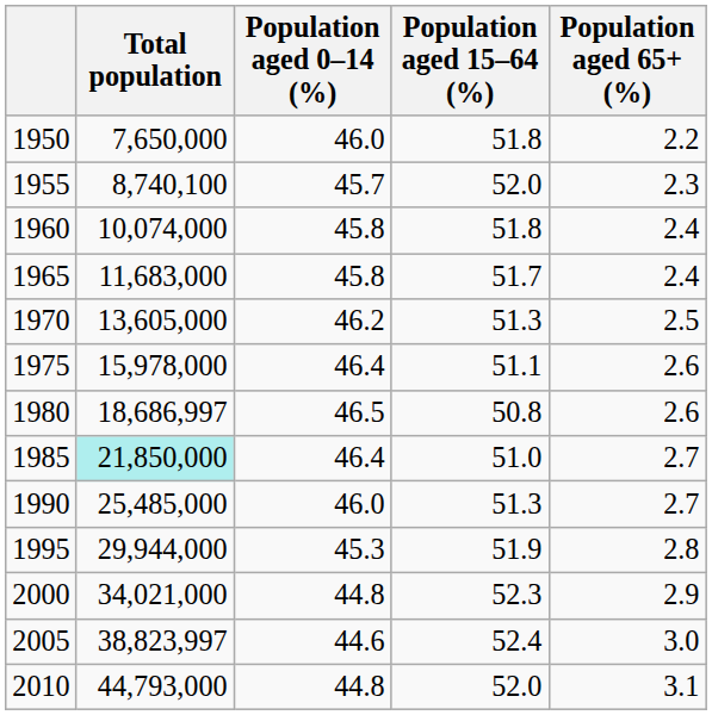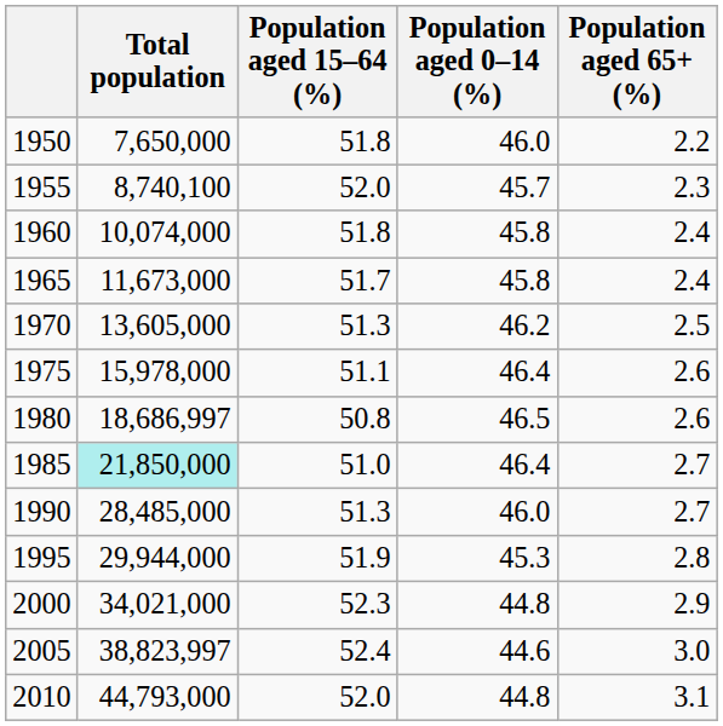columns swapped: Population aged 0–14 (%) <-> Population aged 15–64 (%)
1965 | Total population: 11,683,000 -> 11,673,000
1990 | Total population: 25,485,000 -> 28,485,000
